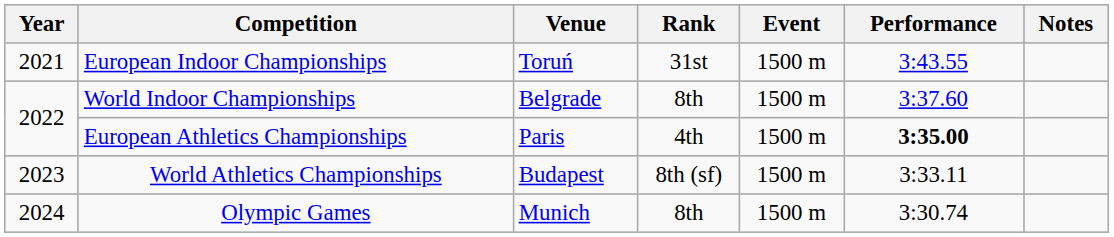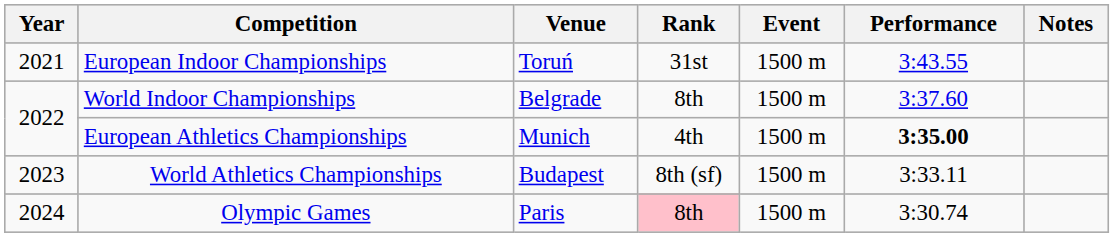European Athletics Championships | Venue: Paris -> Munich
Olympic Games | Venue: Munich -> Paris
Olympic Games | Rank: no background -> pink background
